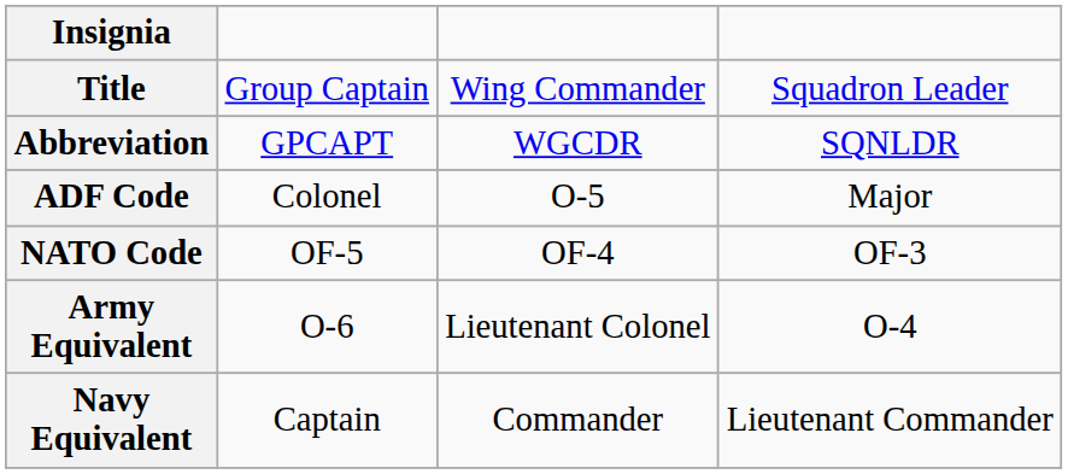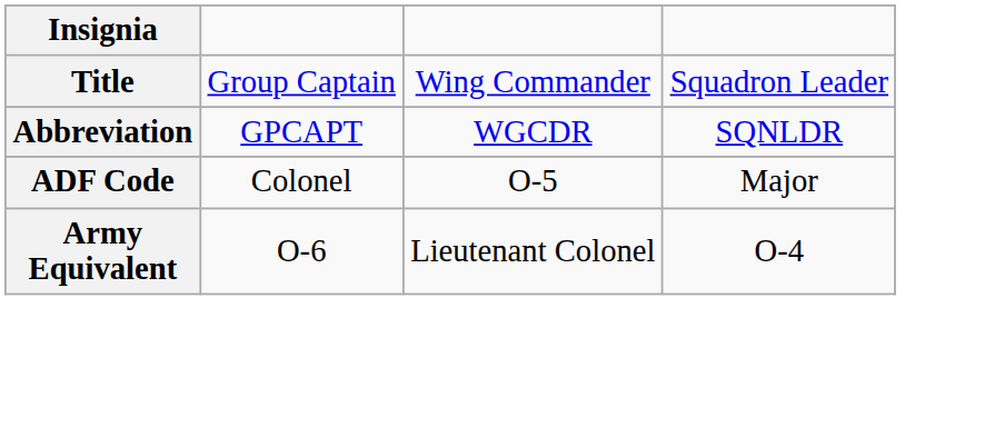- row: NATO Code | OF-5 | OF-4 | OF-3
- row: Navy Equivalent | Captain | Commander | Lieutenant Commander
